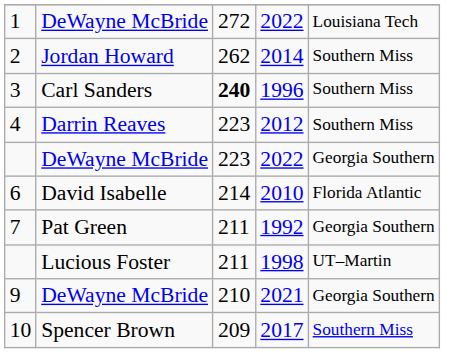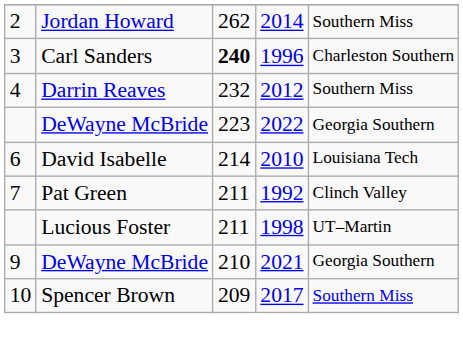- row: 1 | DeWayne McBride | 272 | 2022 | Louisiana Tech
3 | column 5: Southern Miss -> Charleston Southern
4 | column 3: 223 -> 232
6 | column 5: Florida Atlantic -> Louisiana Tech
7 | column 5: Georgia Southern -> Clinch Valley
